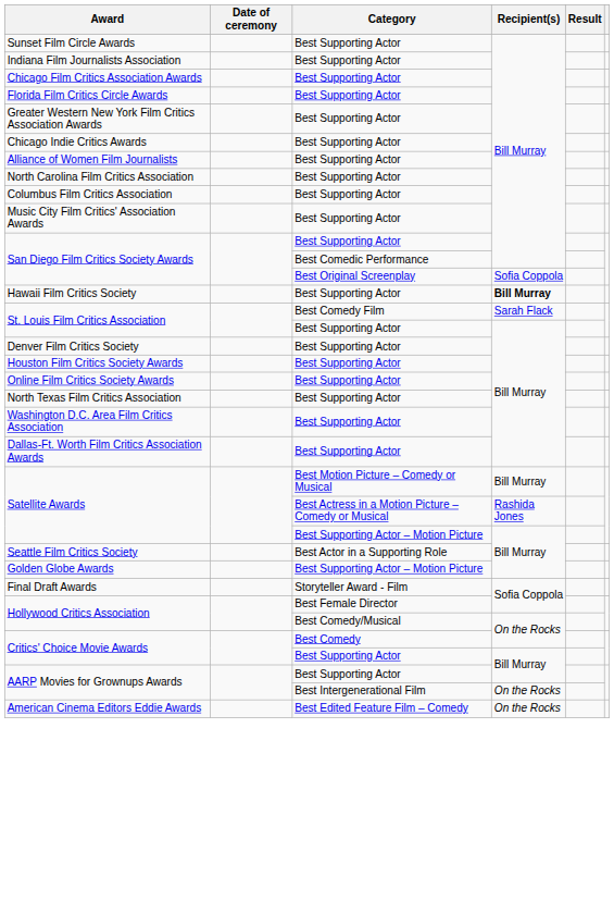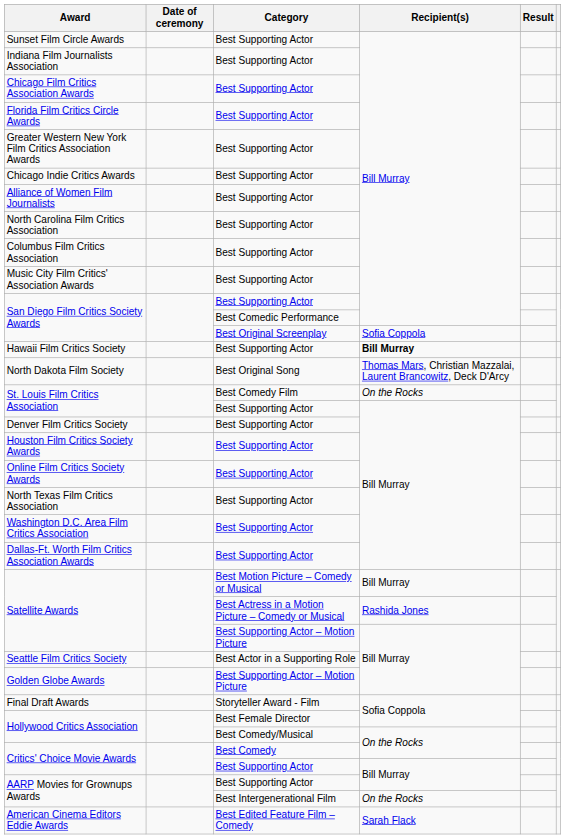+ row: North Dakota Film Society | Best Original Song | Thomas Mars, Christian Mazzalai, Laurent Brancowitz, Deck D'Arcy
St. Louis Film Critics Association / Best Comedy Film | Recipient(s): Sarah Flack -> On the Rocks
American Cinema Editors Eddie Awards | Recipient(s): On the Rocks -> Sarah Flack
